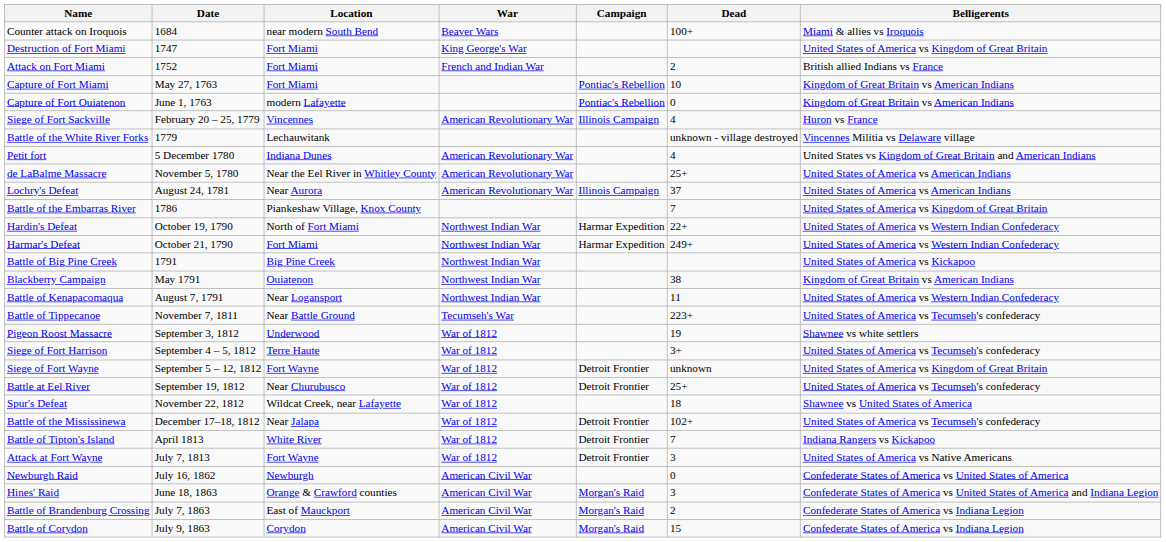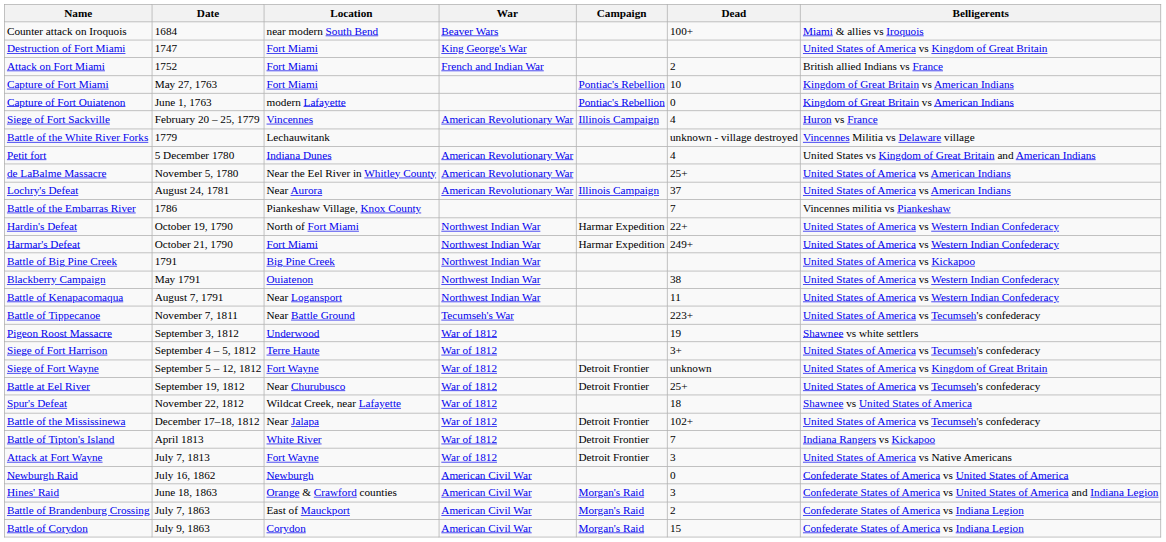Battle of the Embarras River | Belligerents: United States of America vs Kingdom of Great Britain -> Vincennes militia vs Piankeshaw
Blackberry Campaign | Belligerents: Kingdom of Great Britain vs American Indians -> United States of America vs Western Indian Confederacy
